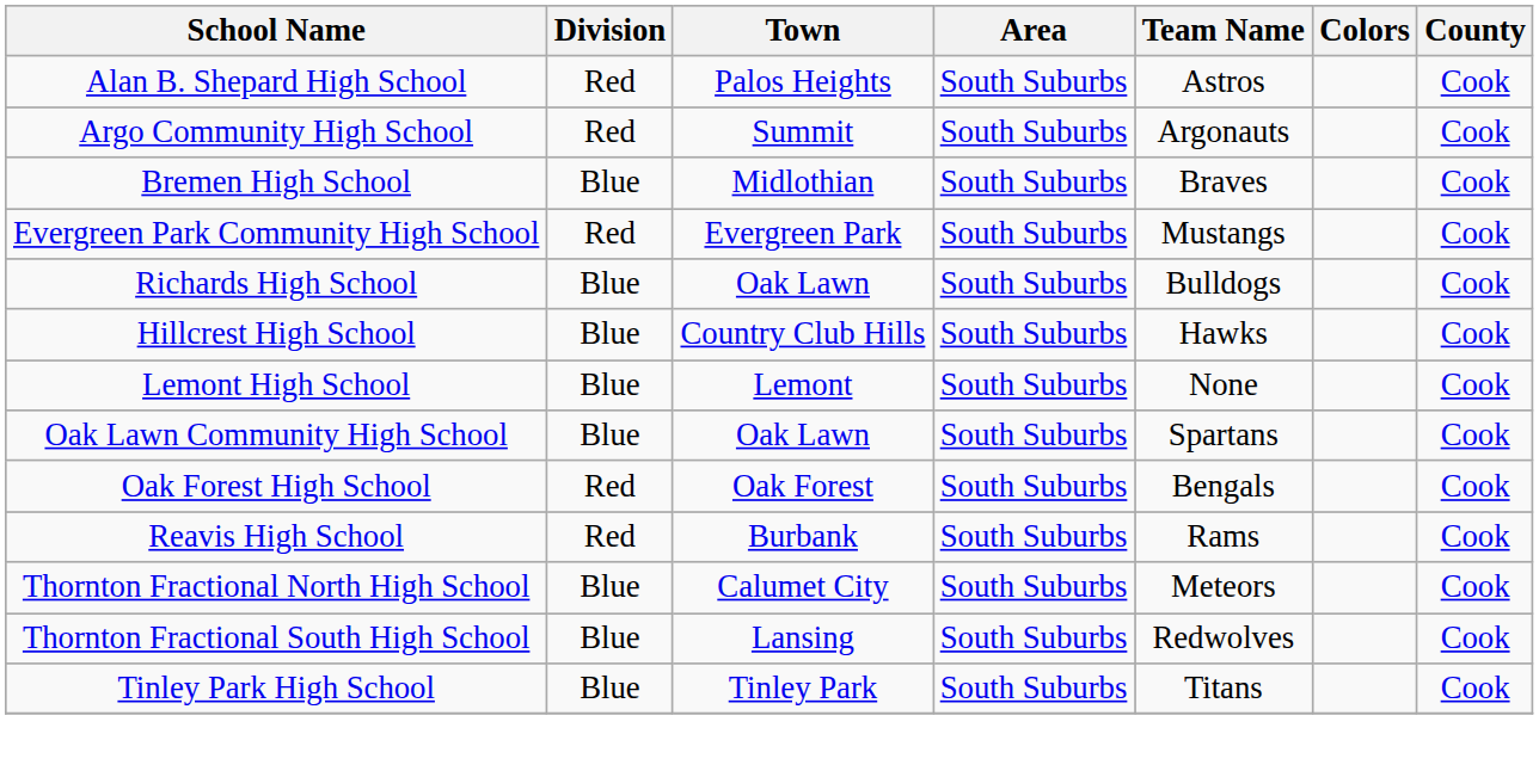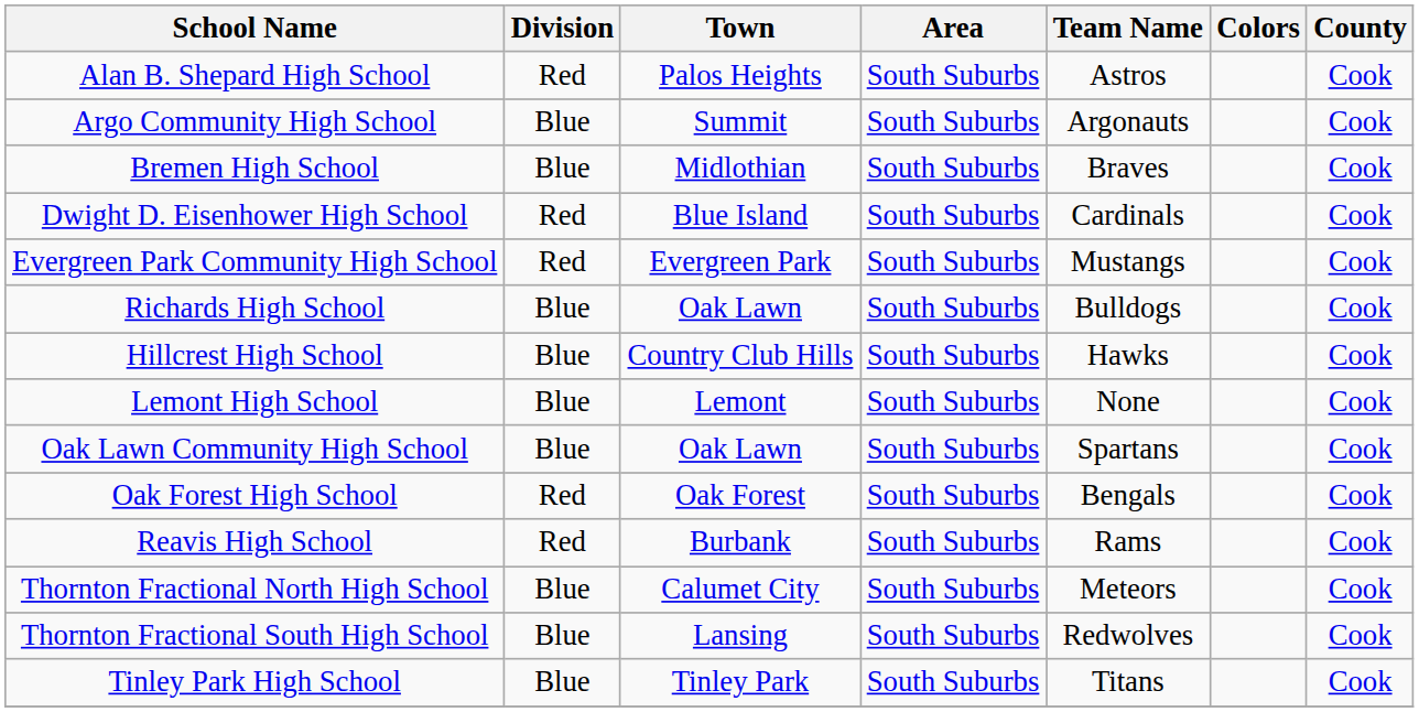Argo Community High School | Division: Red -> Blue
+ row: Dwight D. Eisenhower High School | Red | Blue Island | South Suburbs | Cardinals | Cook
